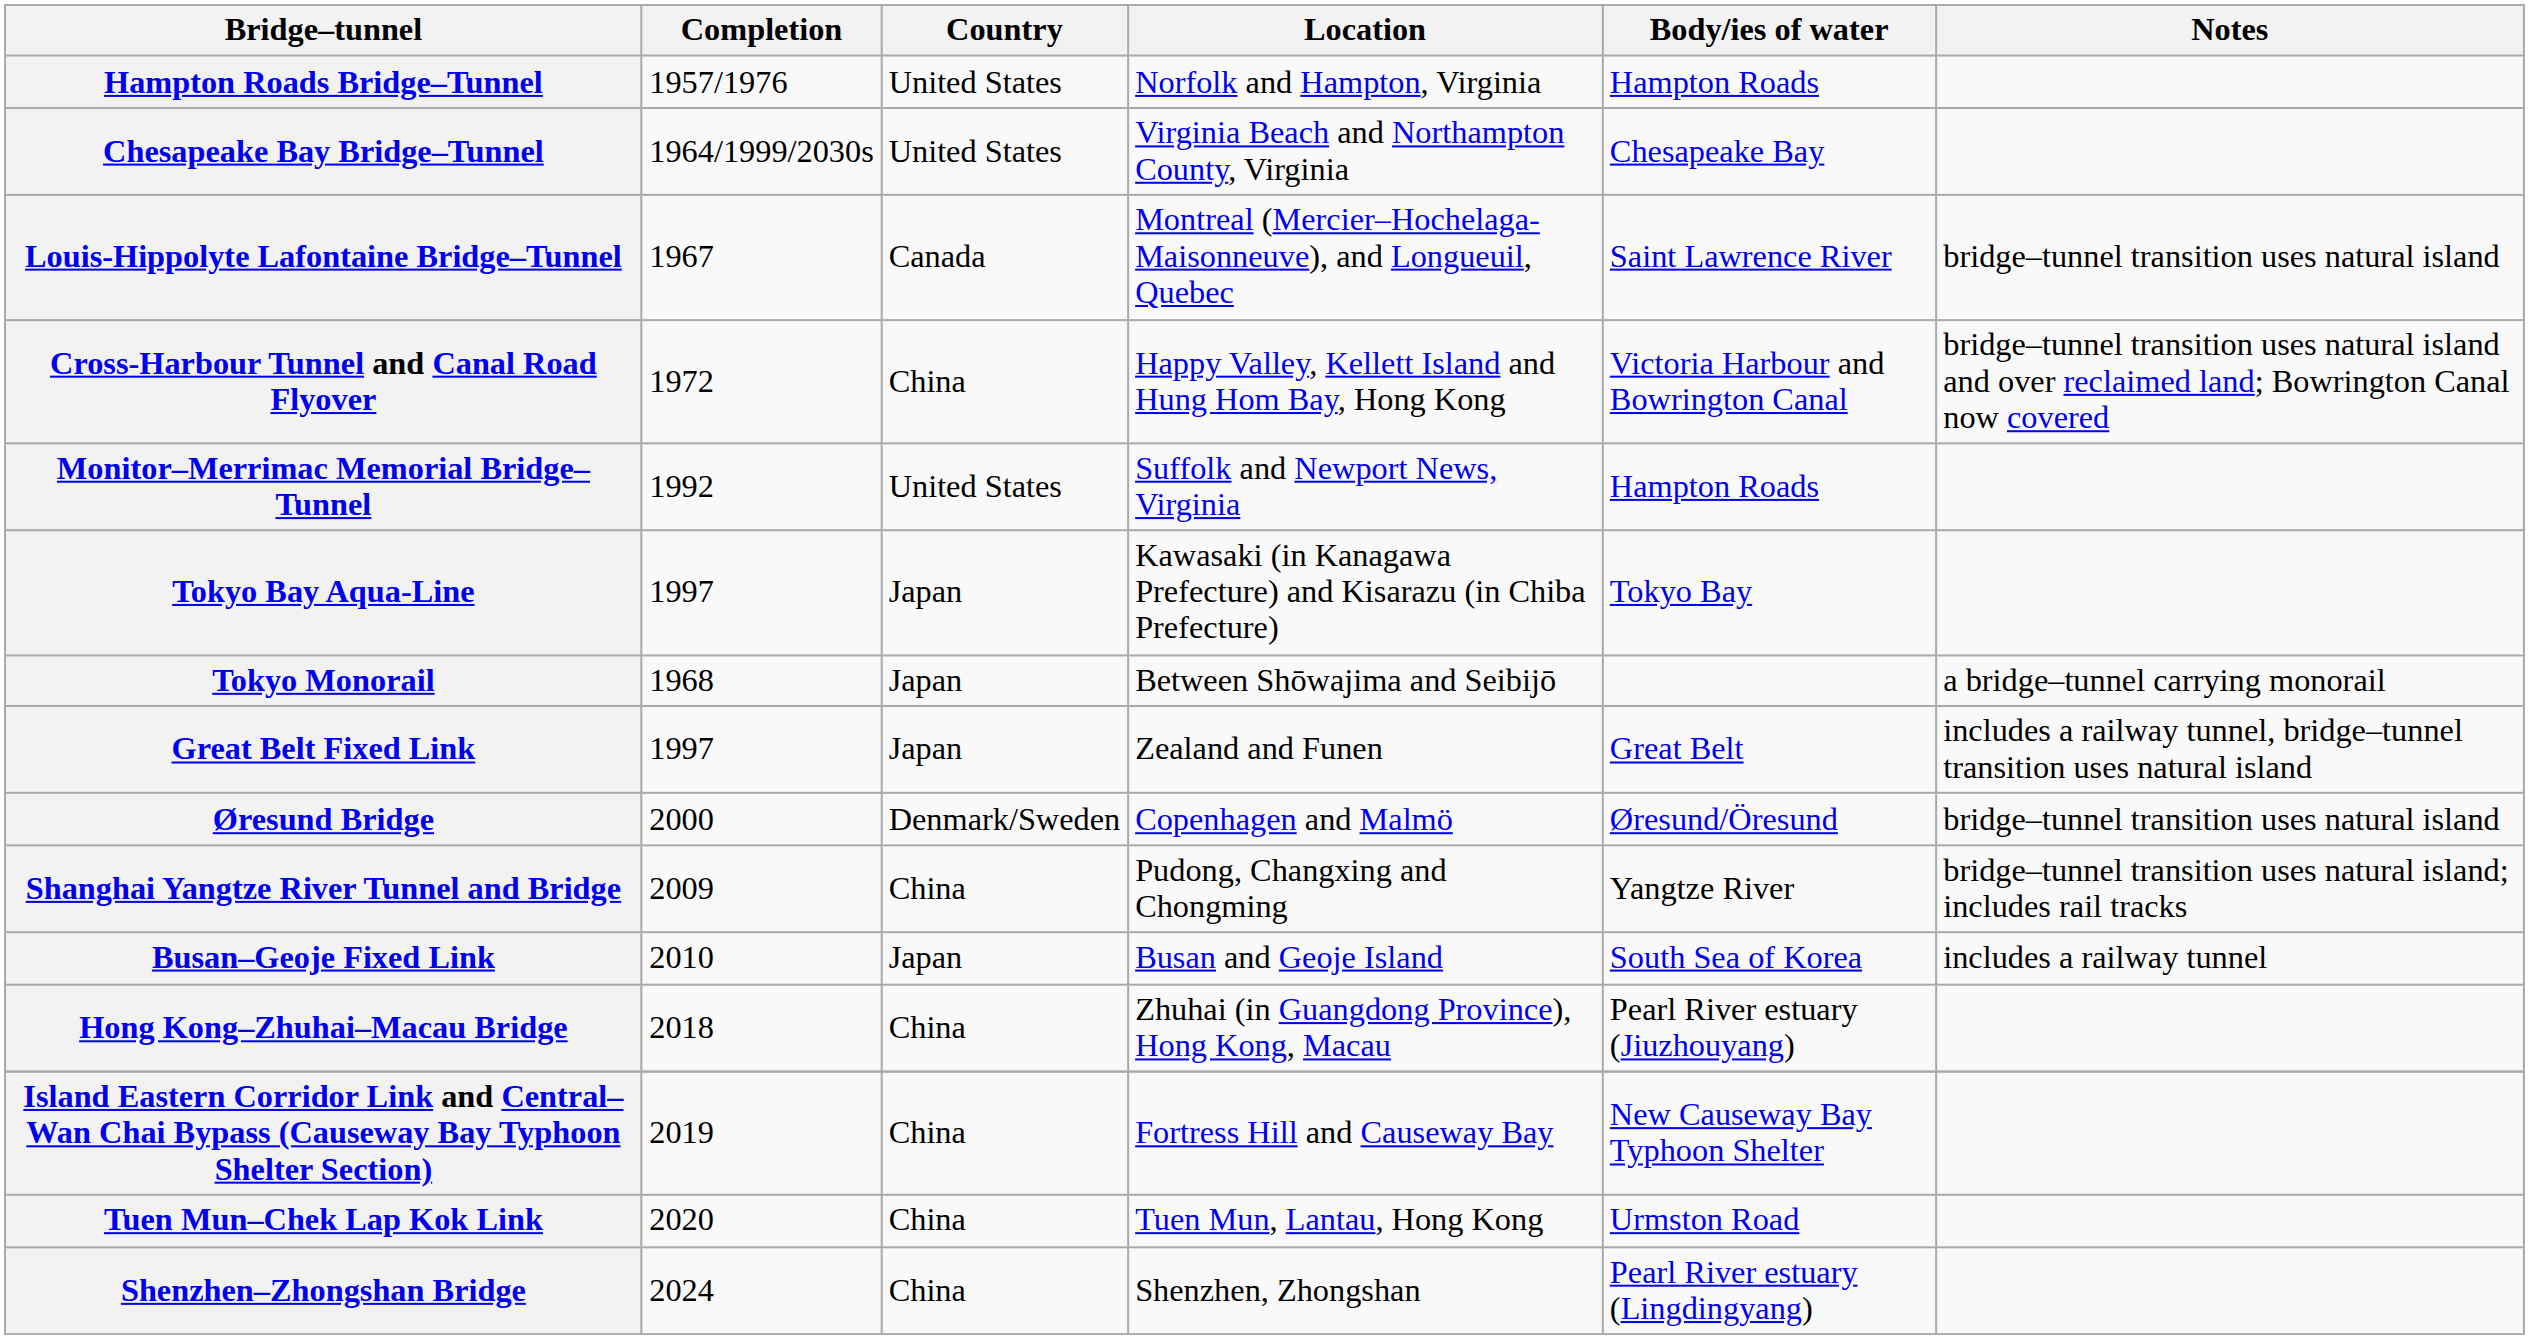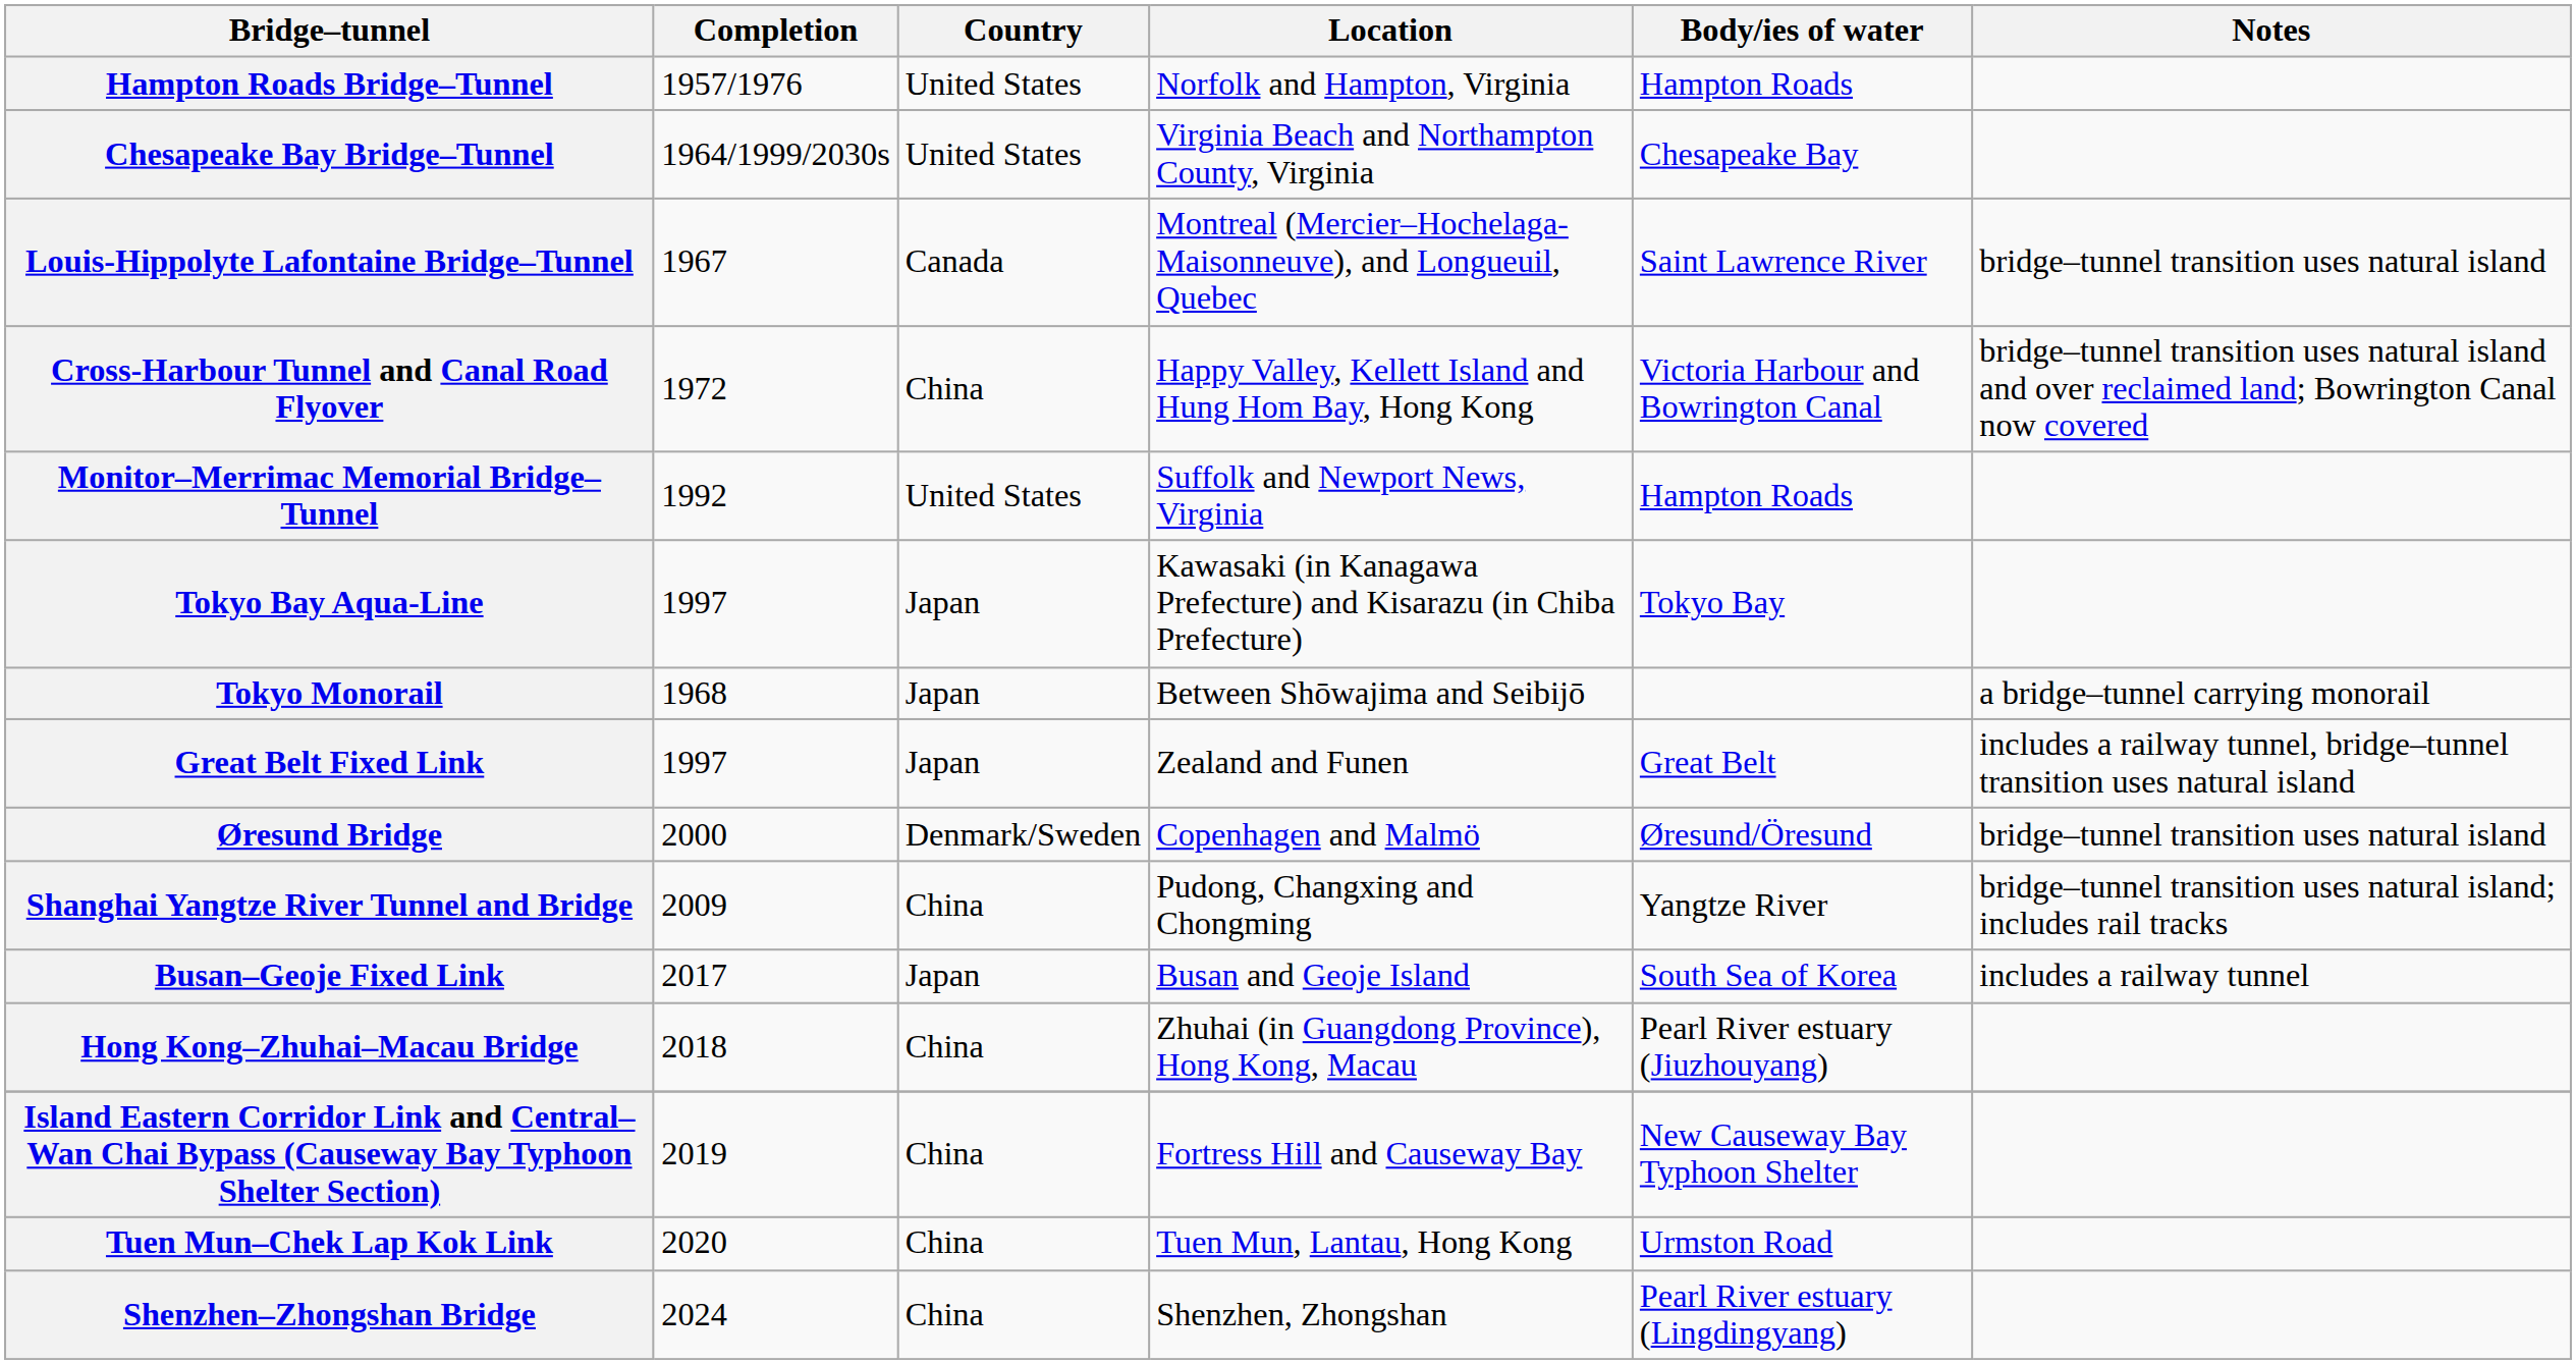Busan–Geoje Fixed Link | Completion: 2010 -> 2017
